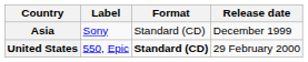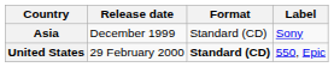columns swapped: Release date <-> Label
